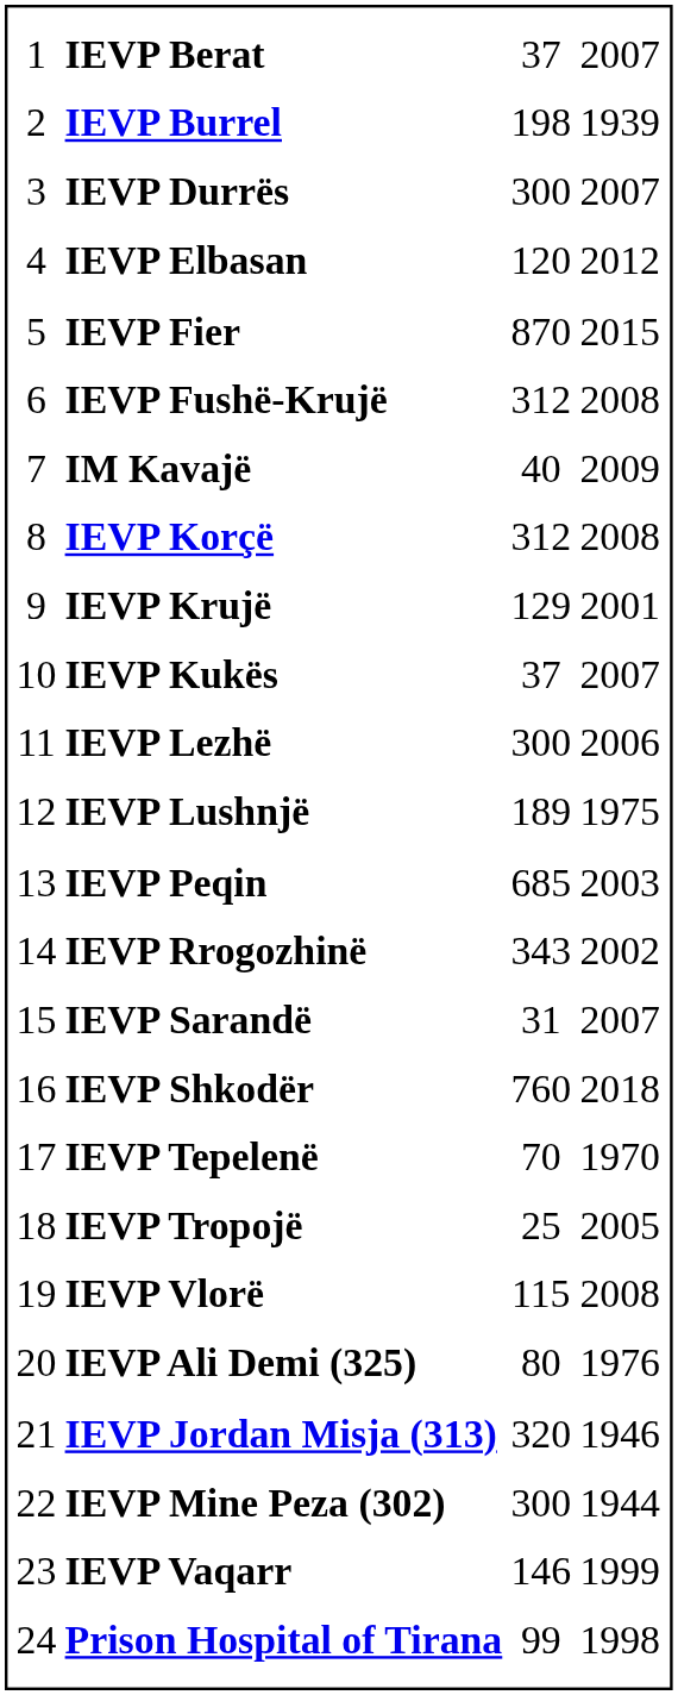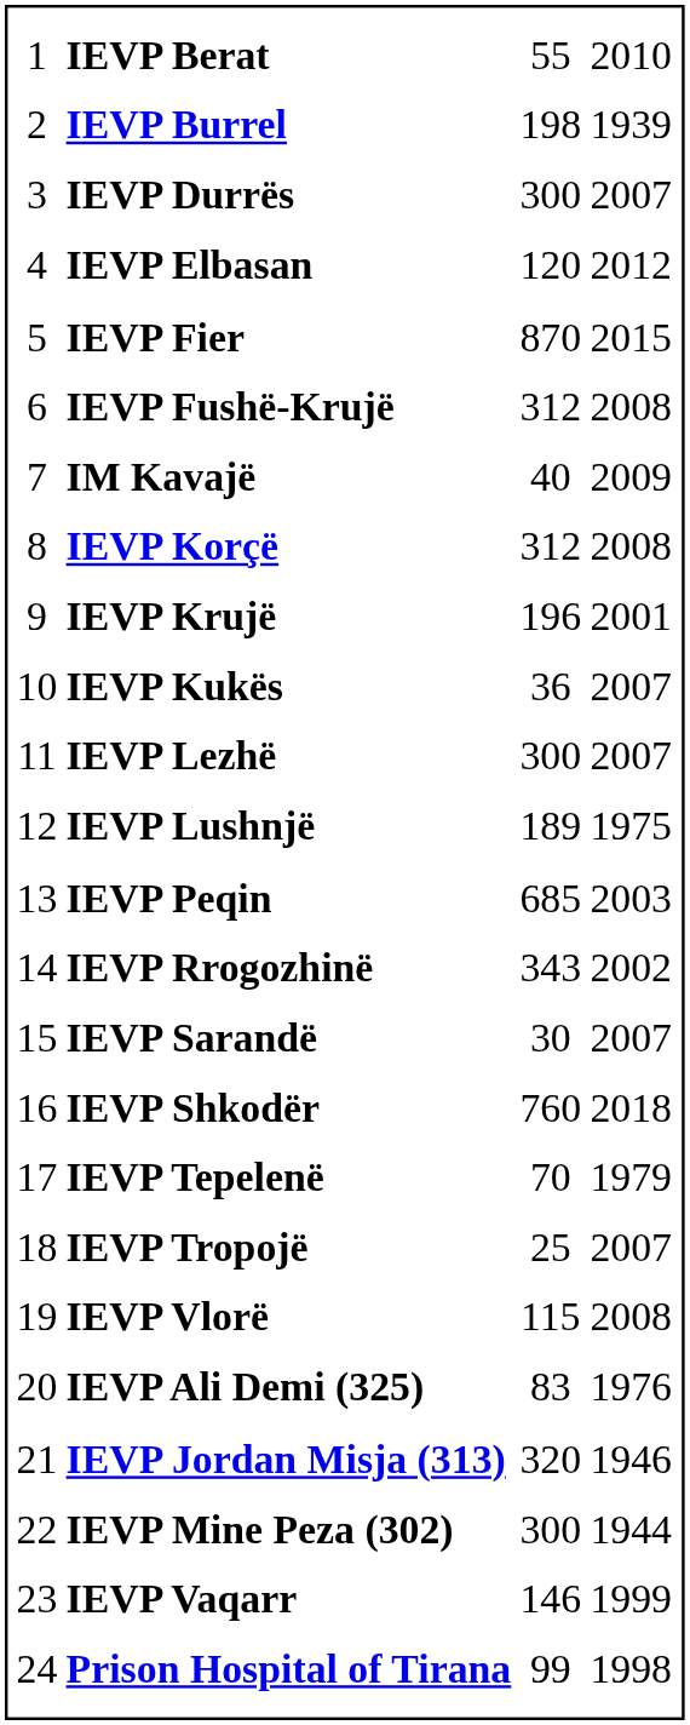IEVP Berat | column 3: 37 -> 55
IEVP Berat | column 4: 2007 -> 2010
IEVP Krujë | column 3: 129 -> 196
IEVP Kukës | column 3: 37 -> 36
IEVP Lezhë | column 4: 2006 -> 2007
IEVP Sarandë | column 3: 31 -> 30
IEVP Tepelenë | column 4: 1970 -> 1979
IEVP Tropojë | column 4: 2005 -> 2007
IEVP Ali Demi (325) | column 3: 80 -> 83
